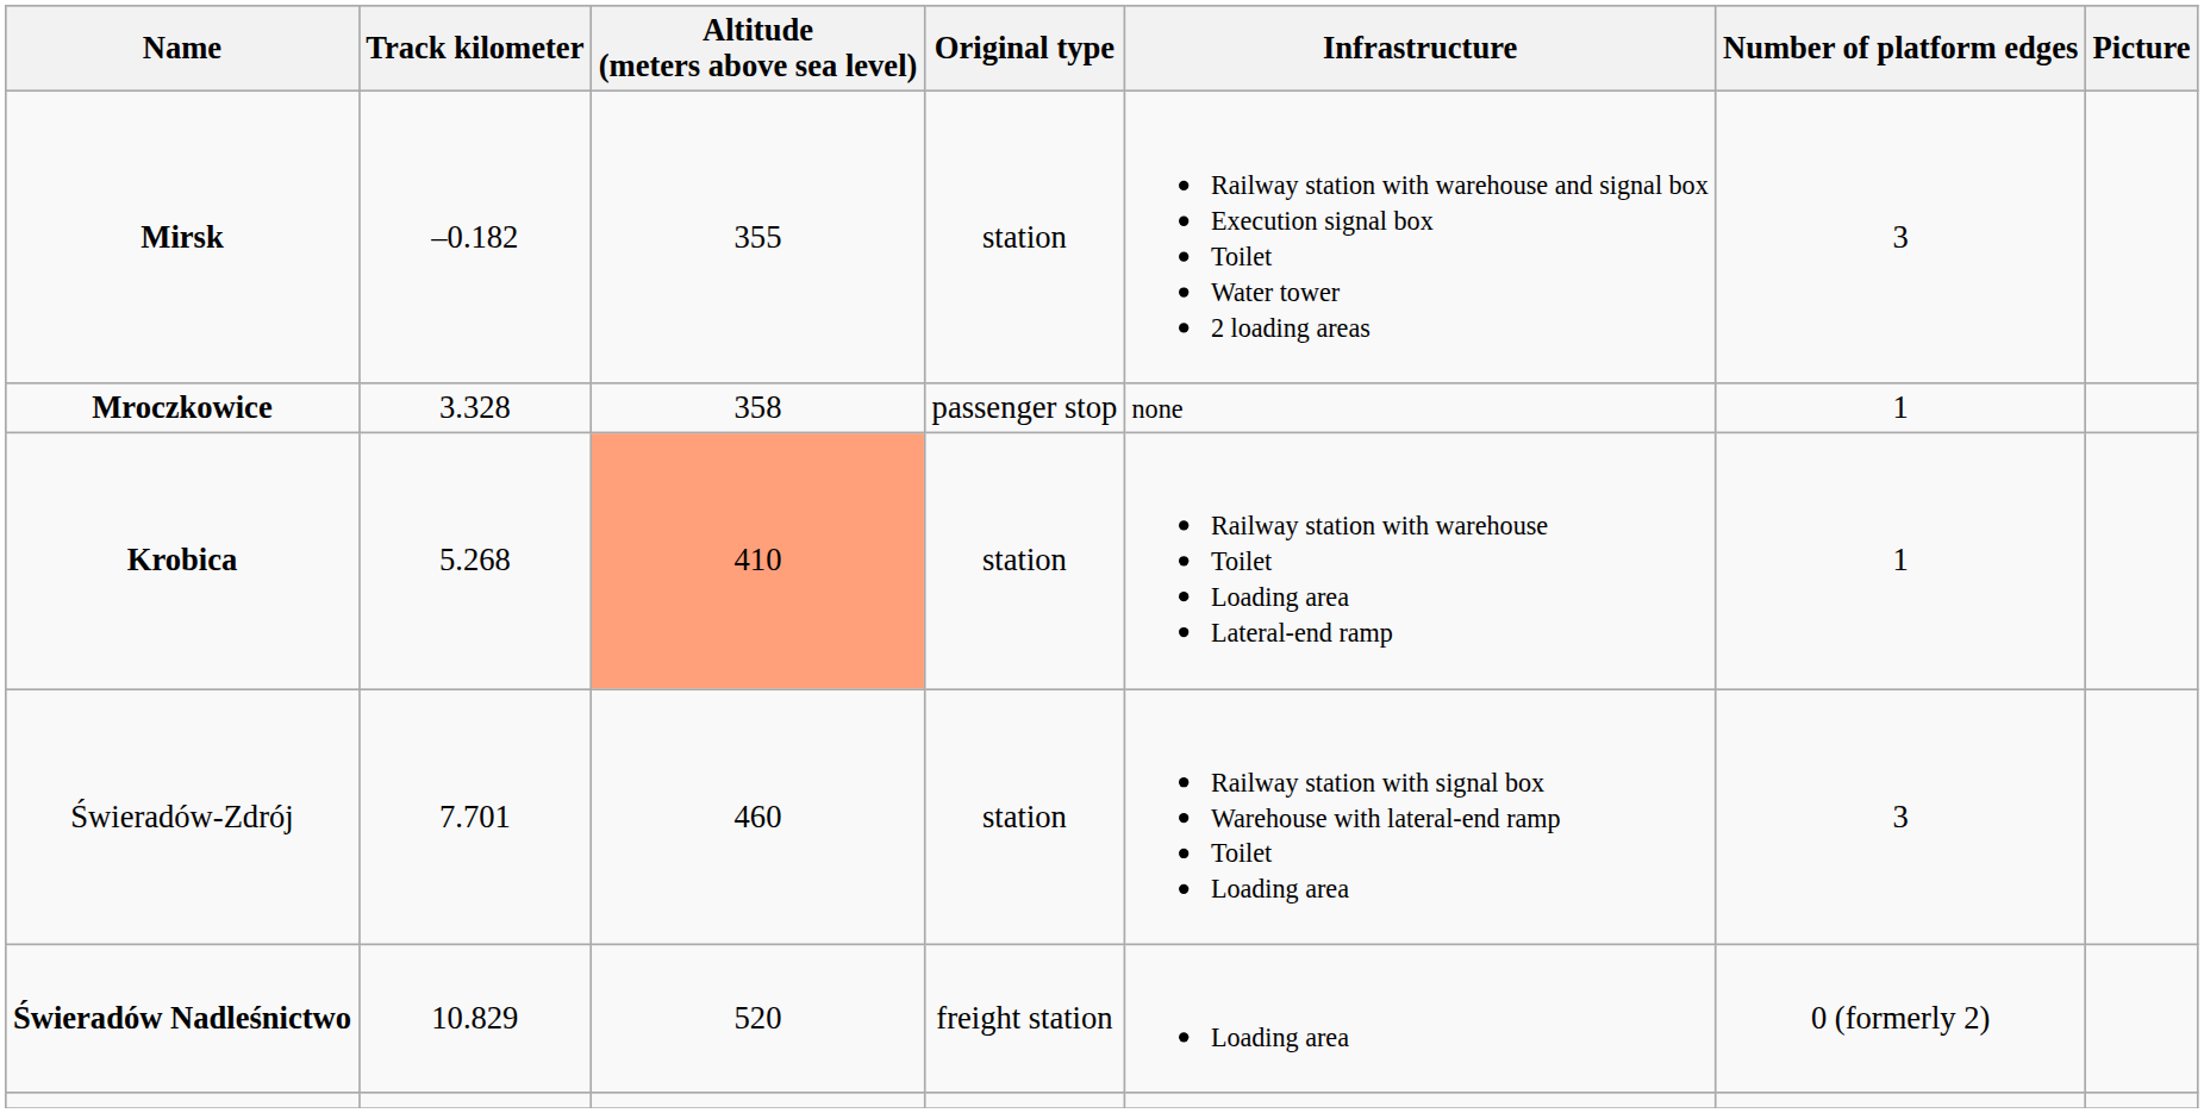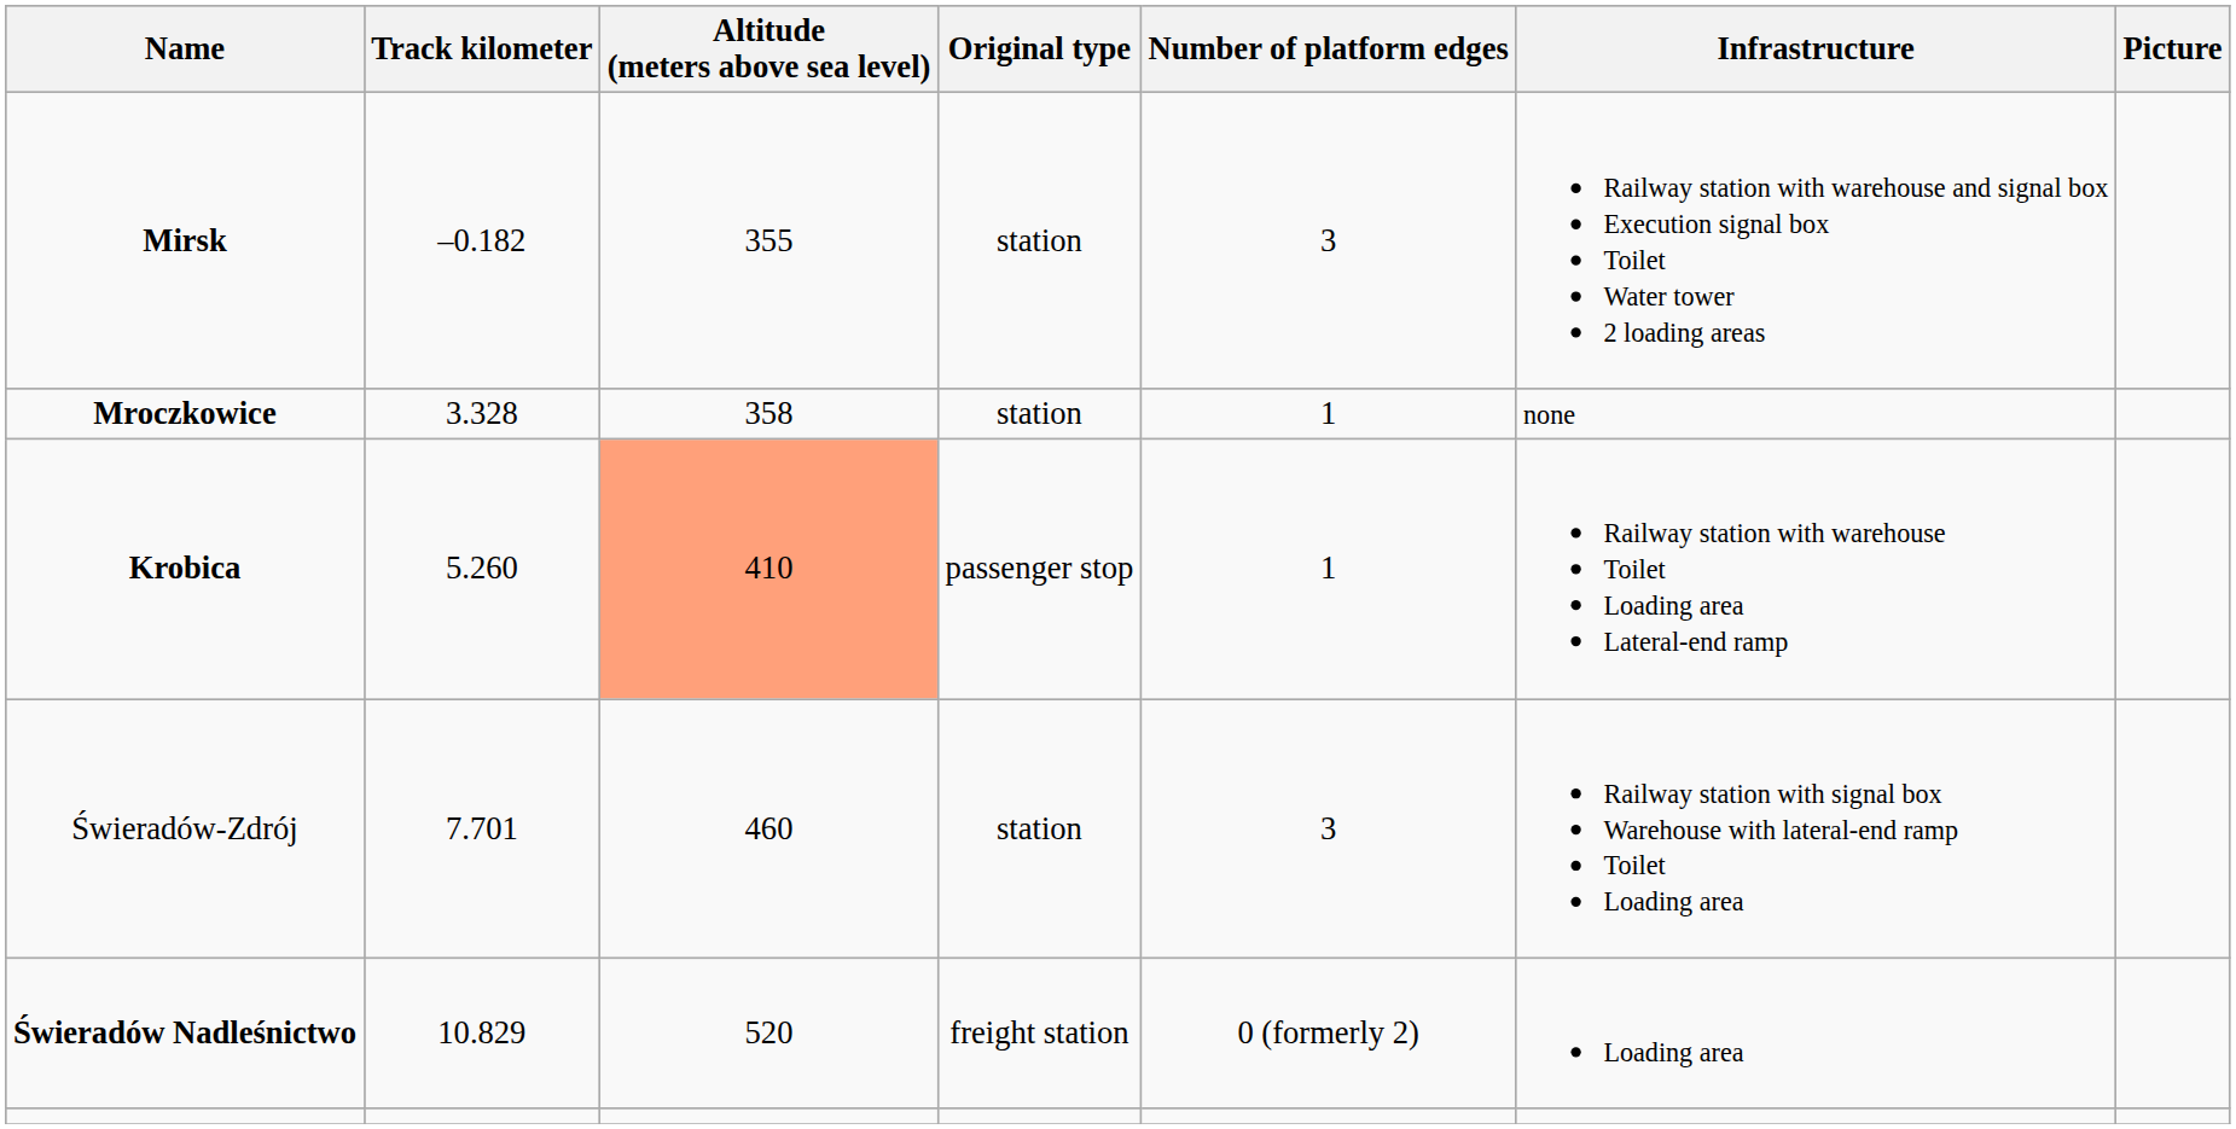columns swapped: Number of platform edges <-> Infrastructure
Mroczkowice | Original type: passenger stop -> station
Krobica | Track kilometer: 5.268 -> 5.260
Krobica | Original type: station -> passenger stop
